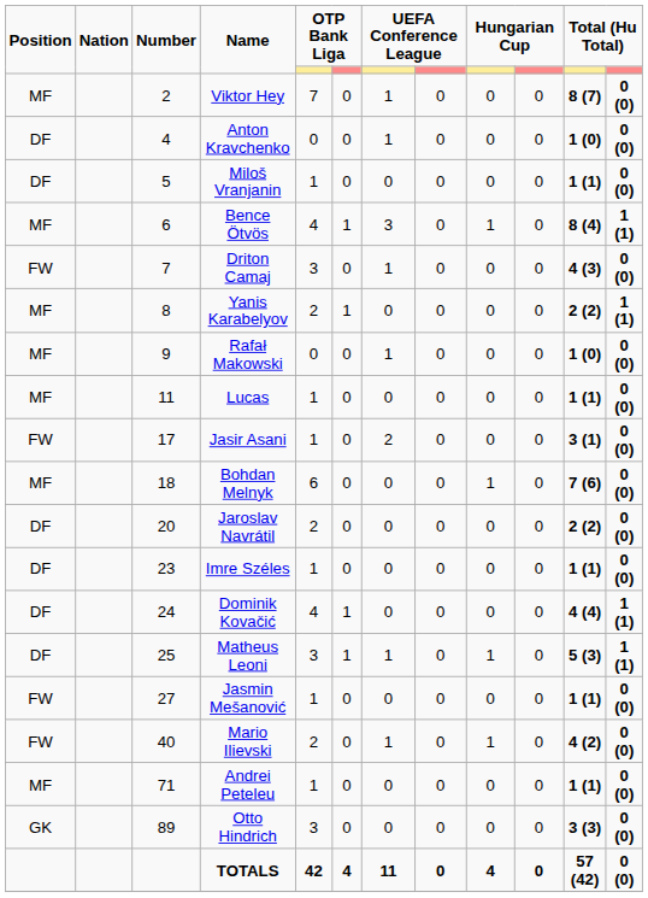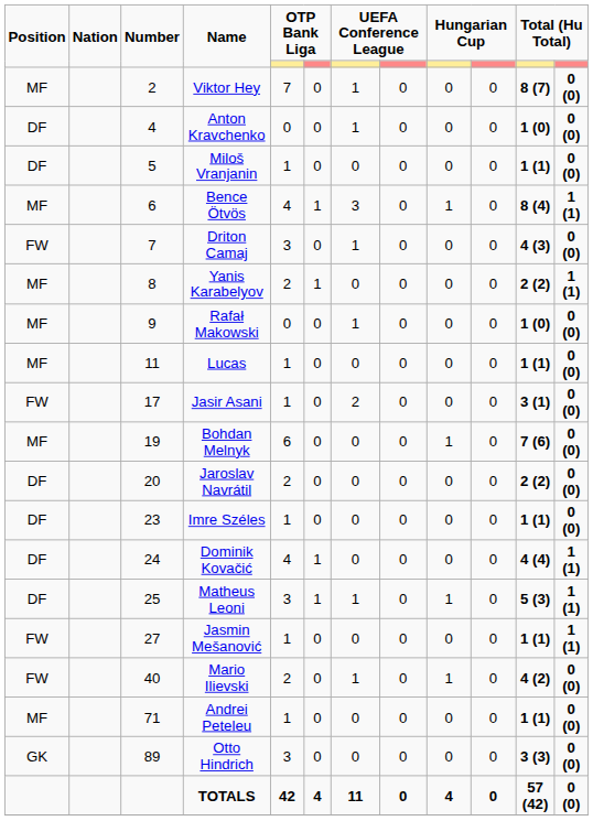Bohdan Melnyk | Number: 18 -> 19
Jasmin Mešanović | column 12: 0 (0) -> 1 (1)
